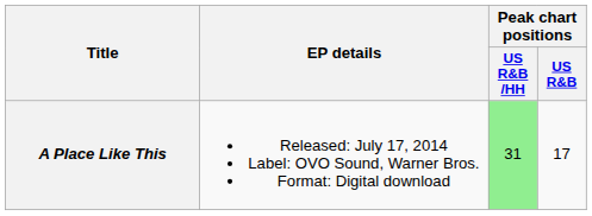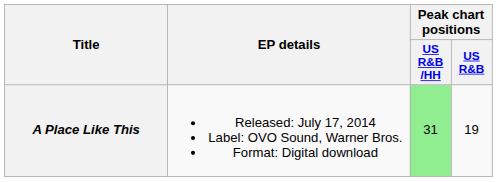A Place Like This | Peak chart positions / US R&B: 17 -> 19
